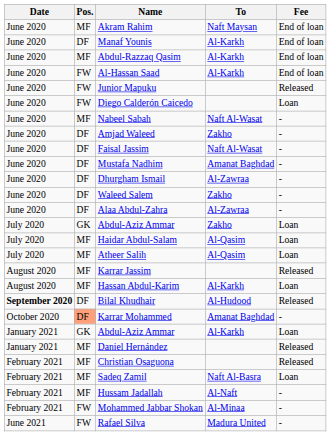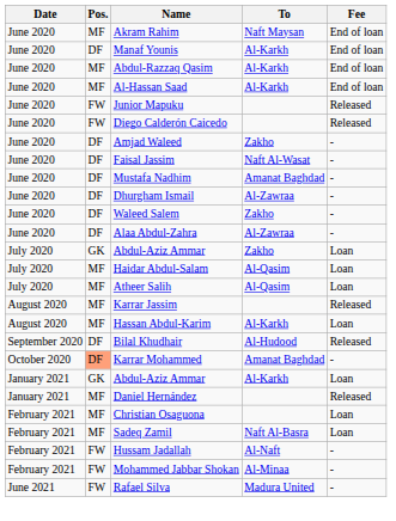Al-Hassan Saad | Pos.: FW -> MF
Diego Calderón Caicedo | Fee: Loan -> Released
- row: June 2020 | MF | Nabeel Sabah | Naft Al-Wasat | -
Bilal Khudhair | Date: bold -> normal
Christian Osaguona | Fee: Released -> Loan
Hussam Jadallah | Pos.: MF -> FW
